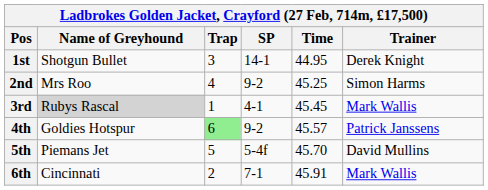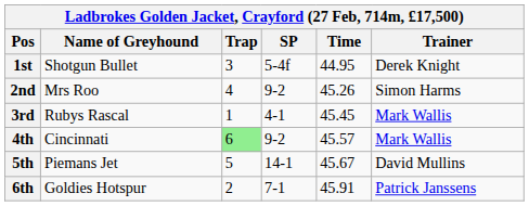1st | SP: 14-1 -> 5-4f
2nd | Time: 45.25 -> 45.26
3rd | Name of Greyhound: lightgrey background -> no background
4th | Name of Greyhound: Goldies Hotspur -> Cincinnati
4th | Trainer: Patrick Janssens -> Mark Wallis
5th | SP: 5-4f -> 14-1
5th | Time: 45.70 -> 45.67
6th | Name of Greyhound: Cincinnati -> Goldies Hotspur
6th | Trainer: Mark Wallis -> Patrick Janssens
